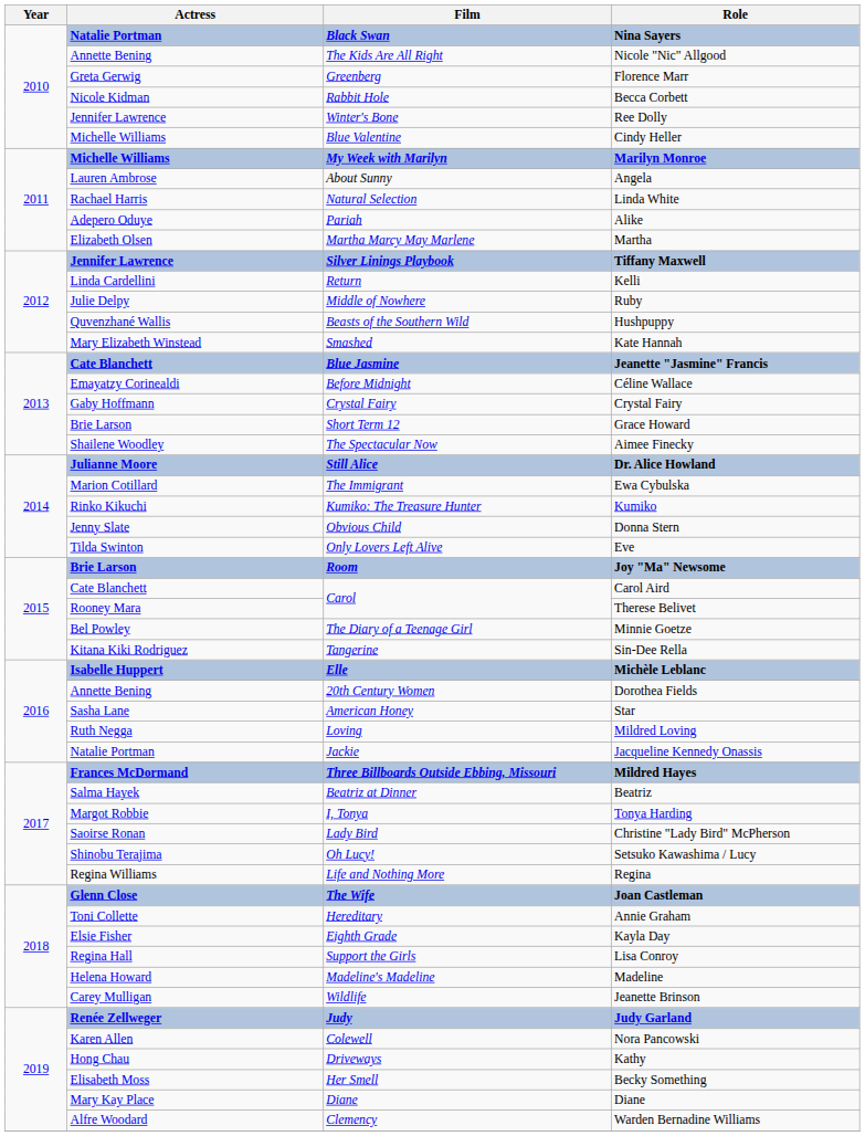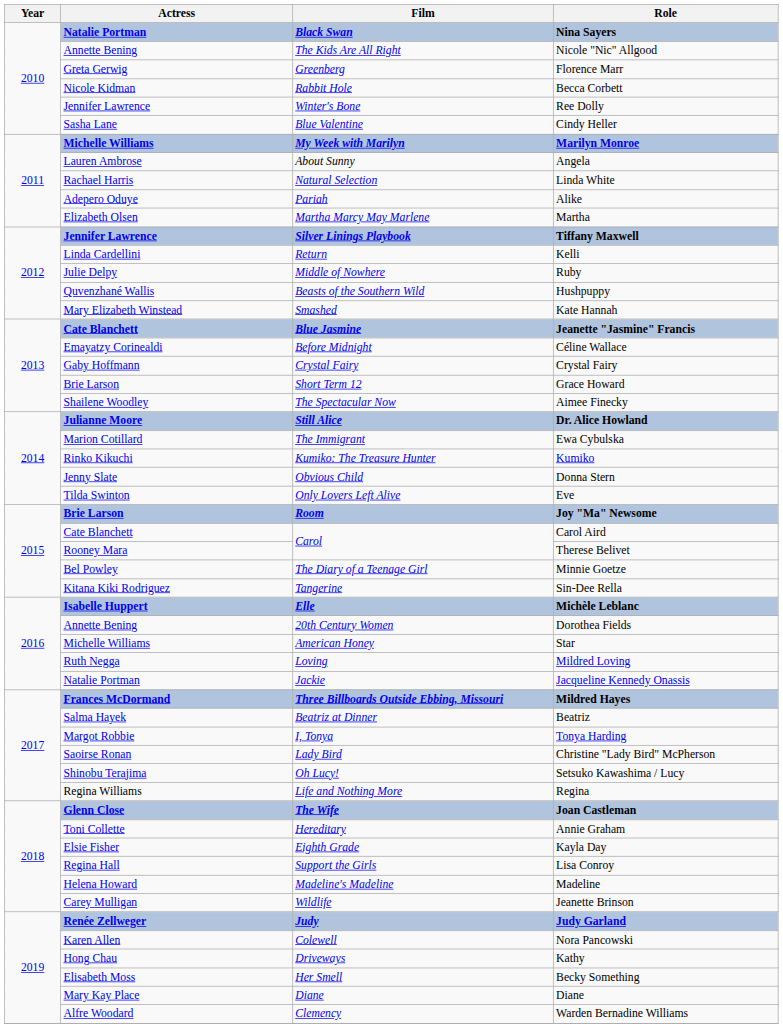Cindy Heller | Actress: Michelle Williams -> Sasha Lane
Star | Actress: Sasha Lane -> Michelle Williams
